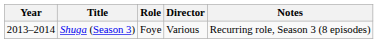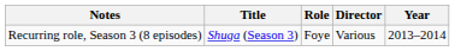columns swapped: Year <-> Notes
